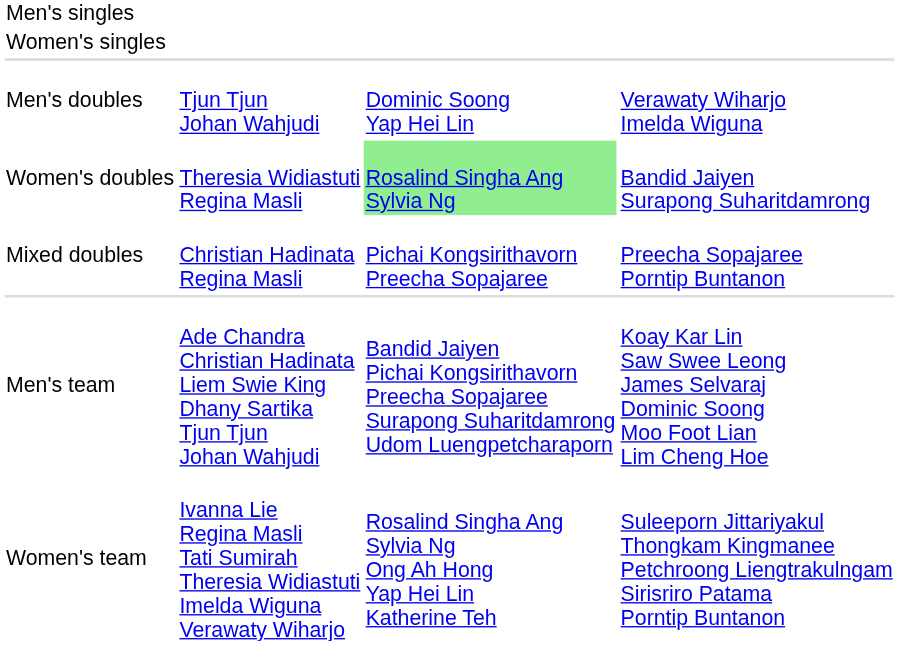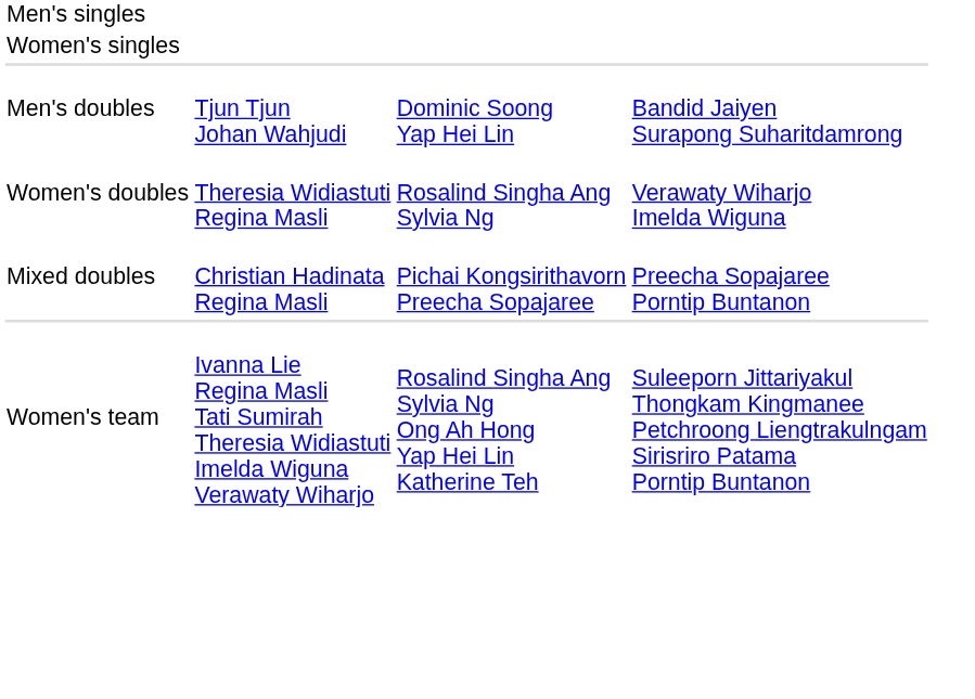Men's doubles | column 4: Verawaty Wiharjo Imelda Wiguna -> Bandid Jaiyen Surapong Suharitdamrong
Women's doubles | column 3: lightgreen background -> no background
Women's doubles | column 4: Bandid Jaiyen Surapong Suharitdamrong -> Verawaty Wiharjo Imelda Wiguna
- row: Men's team | Ade Chandra Christian Hadinata Liem Swie King Dhany Sartika Tjun Tjun Johan Wahjudi | Bandid Jaiyen Pichai Kongsirithavorn Preecha Sopajaree Surapong Suharitdamrong Udom Luengpetcharaporn | Koay Kar Lin Saw Swee Leong James Selvaraj Dominic Soong Moo Foot Lian Lim Cheng Hoe
